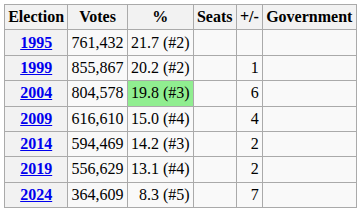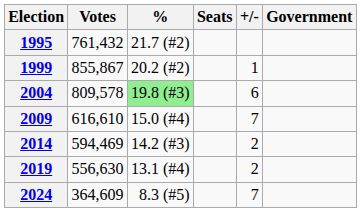2004 | Votes: 804,578 -> 809,578
2009 | +/-: 4 -> 7
2019 | Votes: 556,629 -> 556,630
